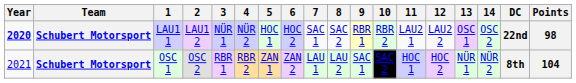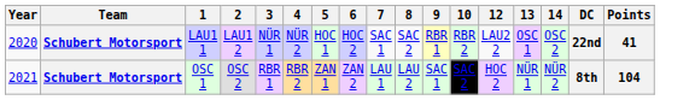- column: 11 | LAU2 1 | HOC 1
LAU1 1 | Year: bold -> normal
LAU1 1 | Points: 98 -> 41
